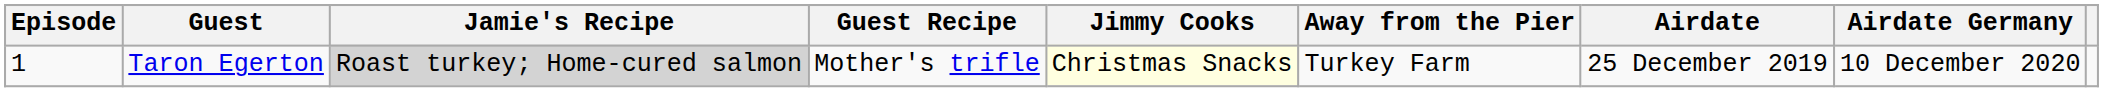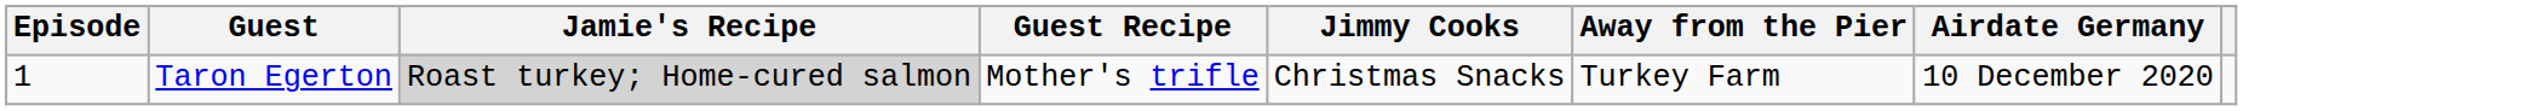- column: Airdate | 25 December 2019
Taron Egerton | Jimmy Cooks: lightyellow background -> no background
